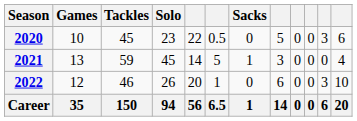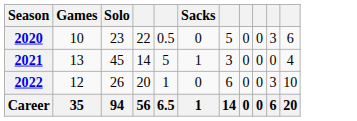- column: Tackles | 45 | 59 | 46 | 150
